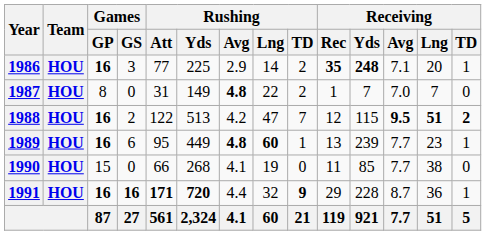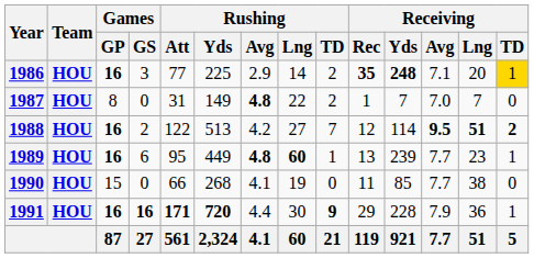1986 | Receiving / TD: no background -> gold background
1988 | Rushing / Lng: 47 -> 27
1988 | Receiving / Yds: 115 -> 114
1991 | Rushing / Lng: 32 -> 30
1991 | Receiving / Avg: 8.7 -> 7.9
